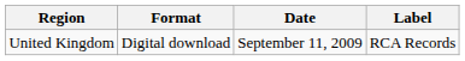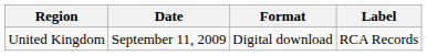columns swapped: Date <-> Format
